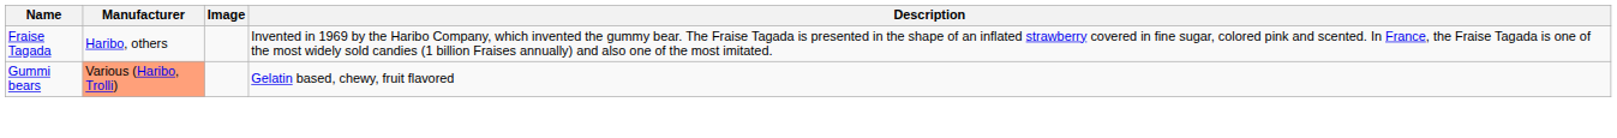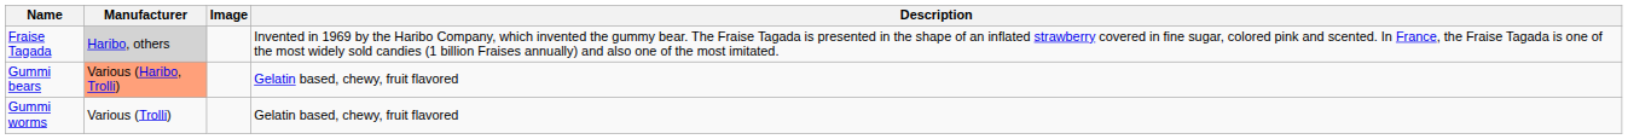Fraise Tagada | Manufacturer: no background -> lightgrey background
+ row: Gummi worms | Various (Trolli) | Gelatin based, chewy, fruit flavored
